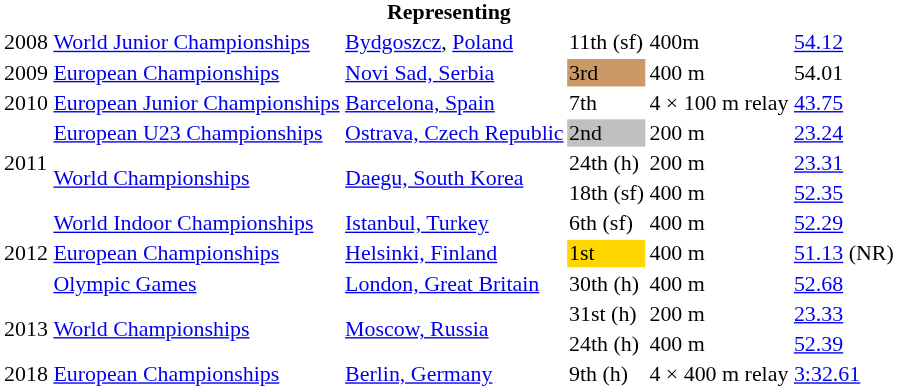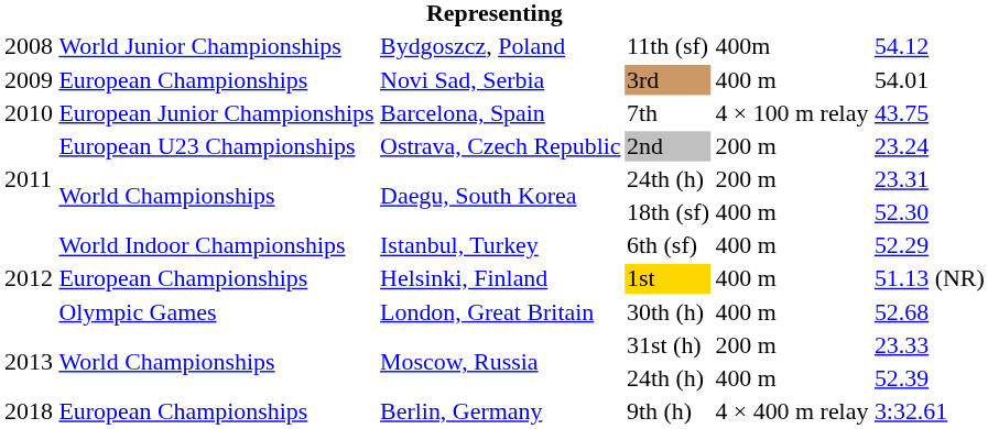18th (sf) | column 6: 52.35 -> 52.30
